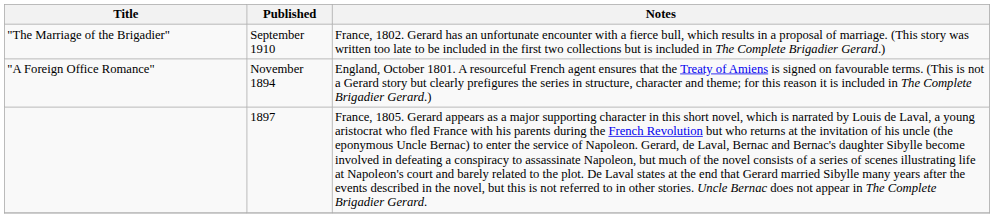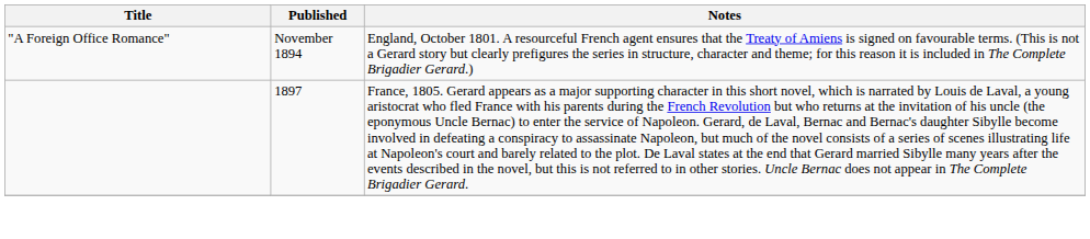- row: "The Marriage of the Brigadier" | September 1910 | France, 1802. Gerard has an unfortunate encounter with a fierce bull, which results in a proposal of marriage. (This story was written too late to be included in the first two collections but is included in The Complete Brigadier Gerard.)
